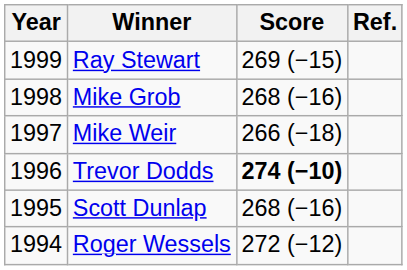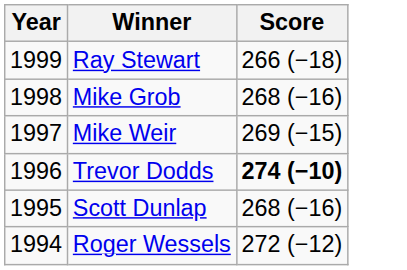- column: Ref.
Ray Stewart | Score: 269 (−15) -> 266 (−18)
Mike Weir | Score: 266 (−18) -> 269 (−15)
